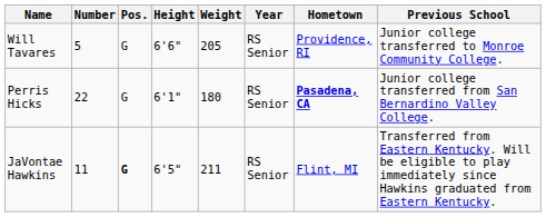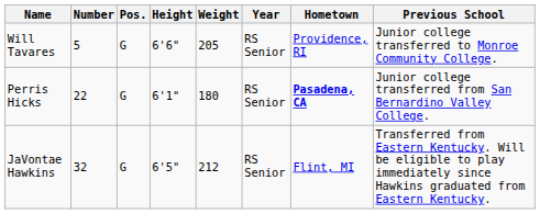JaVontae Hawkins | Number: 11 -> 32
JaVontae Hawkins | Pos.: bold -> normal
JaVontae Hawkins | Weight: 211 -> 212
